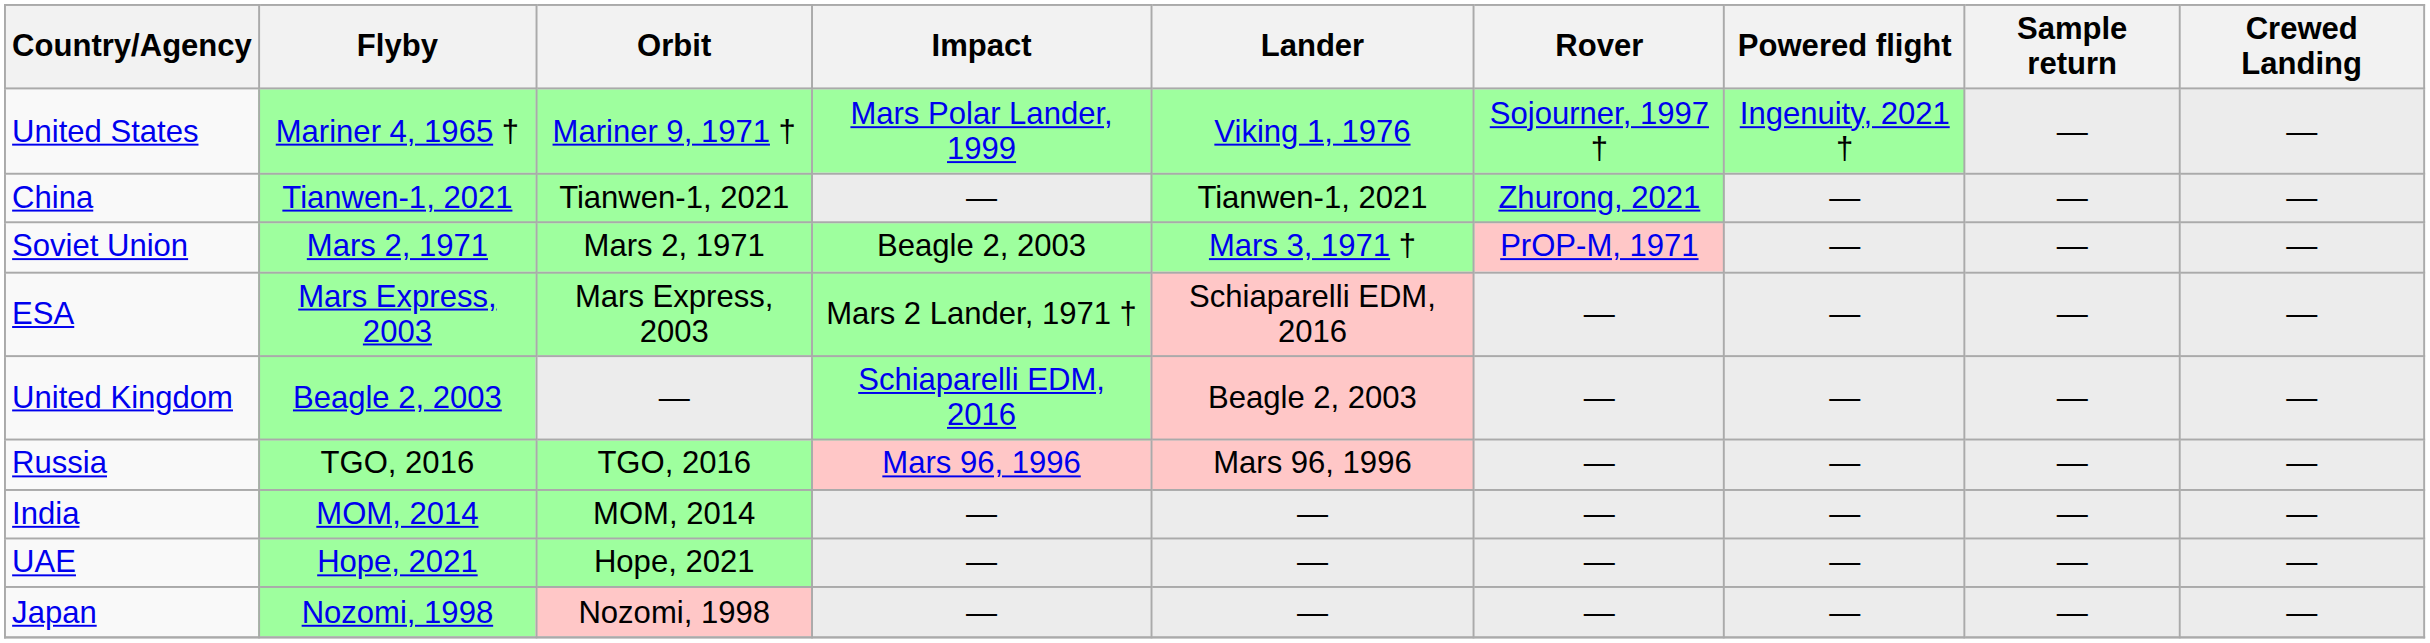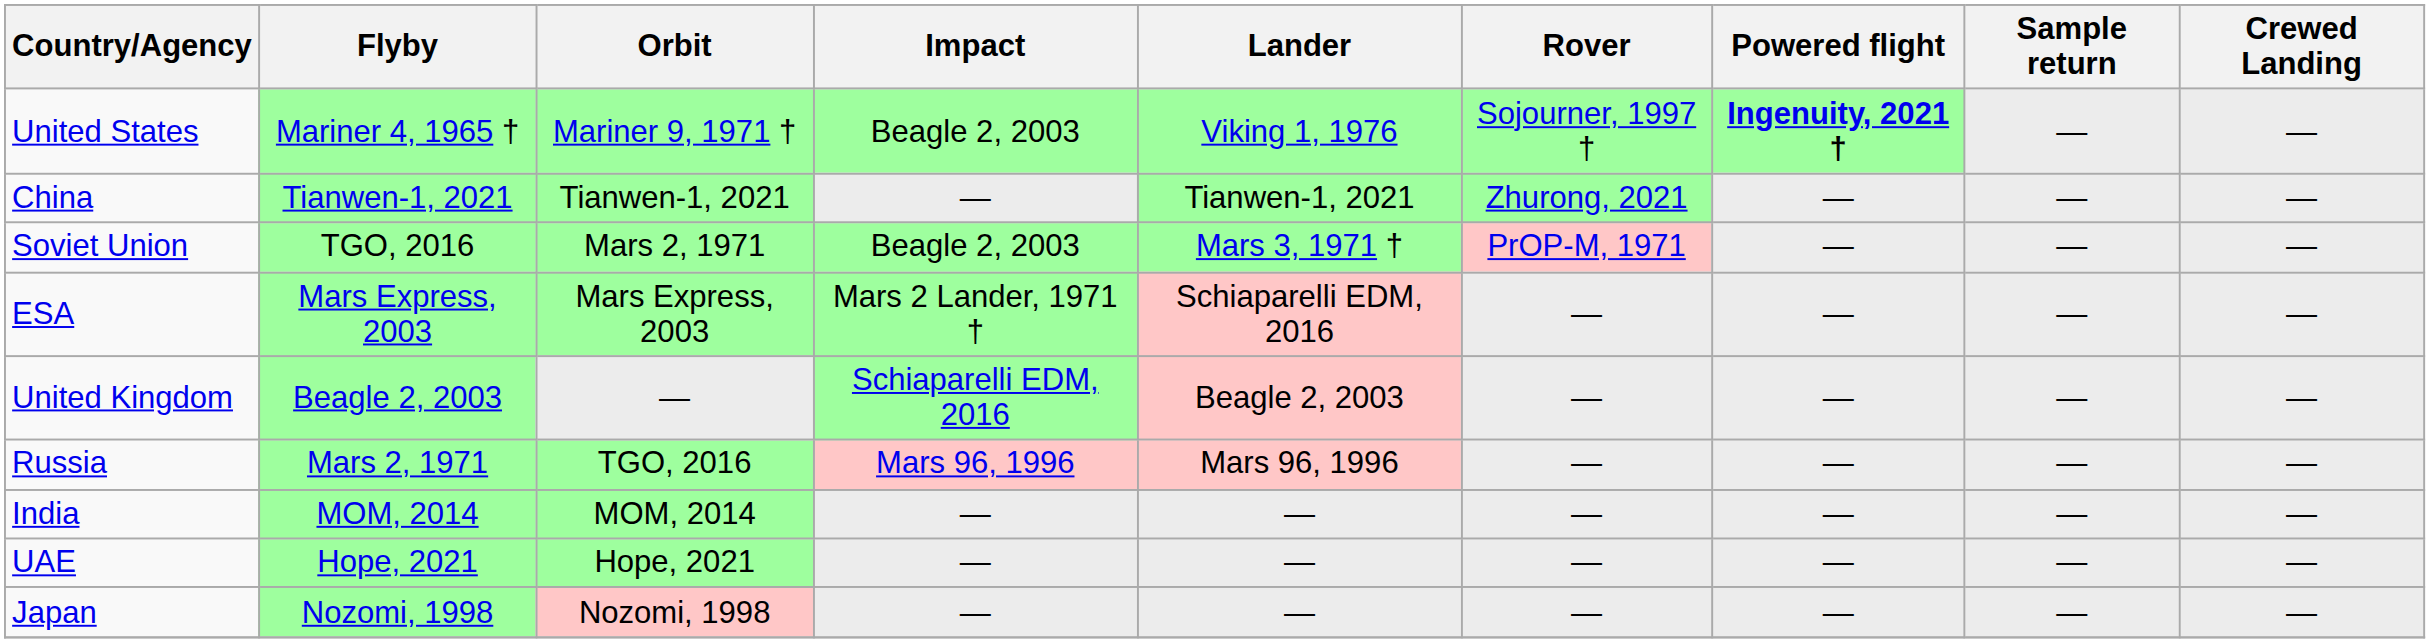United States | Impact: Mars Polar Lander, 1999 -> Beagle 2, 2003
United States | Powered flight: normal -> bold
Soviet Union | Flyby: Mars 2, 1971 -> TGO, 2016
Russia | Flyby: TGO, 2016 -> Mars 2, 1971
